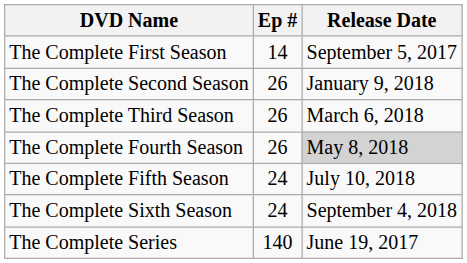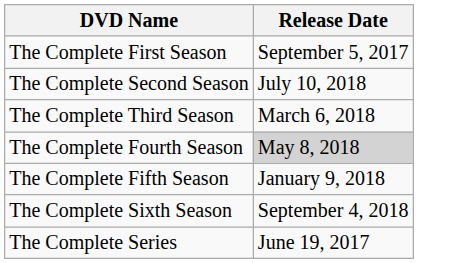- column: Ep # | 14 | 26 | 26 | 26 | 24 | 24 | 140
The Complete Second Season | Release Date: January 9, 2018 -> July 10, 2018
The Complete Fifth Season | Release Date: July 10, 2018 -> January 9, 2018
